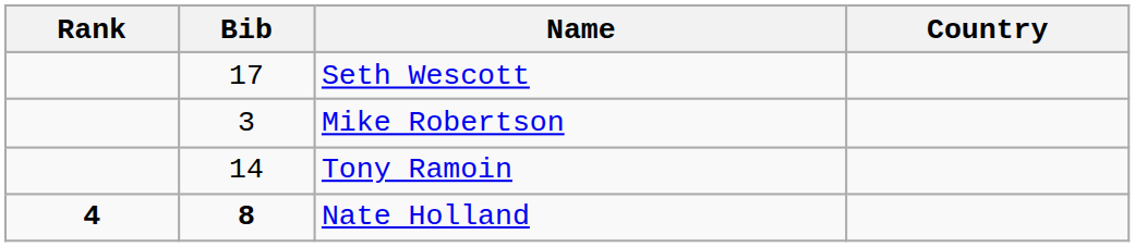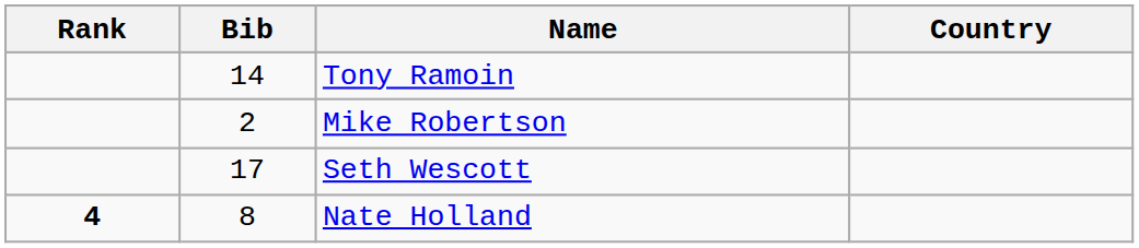rows swapped: Seth Wescott <-> Tony Ramoin
Mike Robertson | Bib: 3 -> 2
Nate Holland | Bib: bold -> normal
